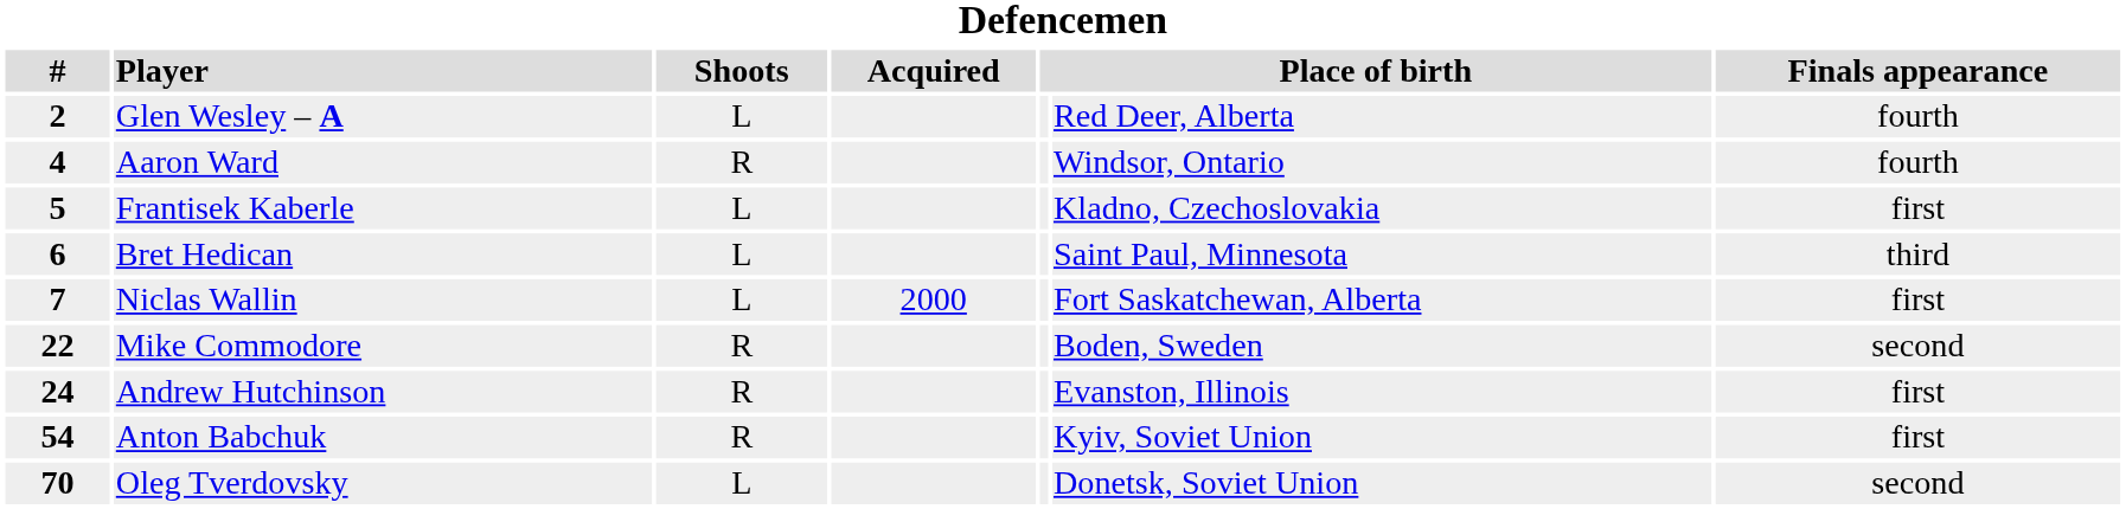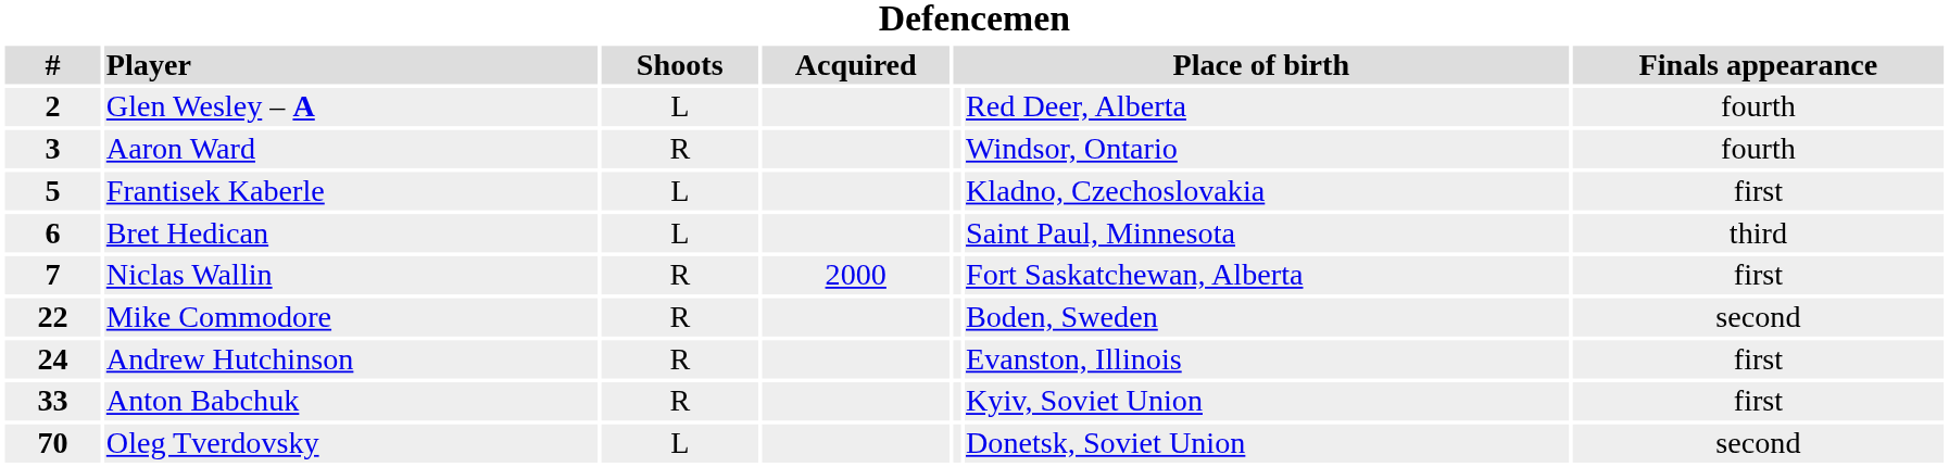Aaron Ward | #: 4 -> 3
Niclas Wallin | Shoots: L -> R
Anton Babchuk | #: 54 -> 33
